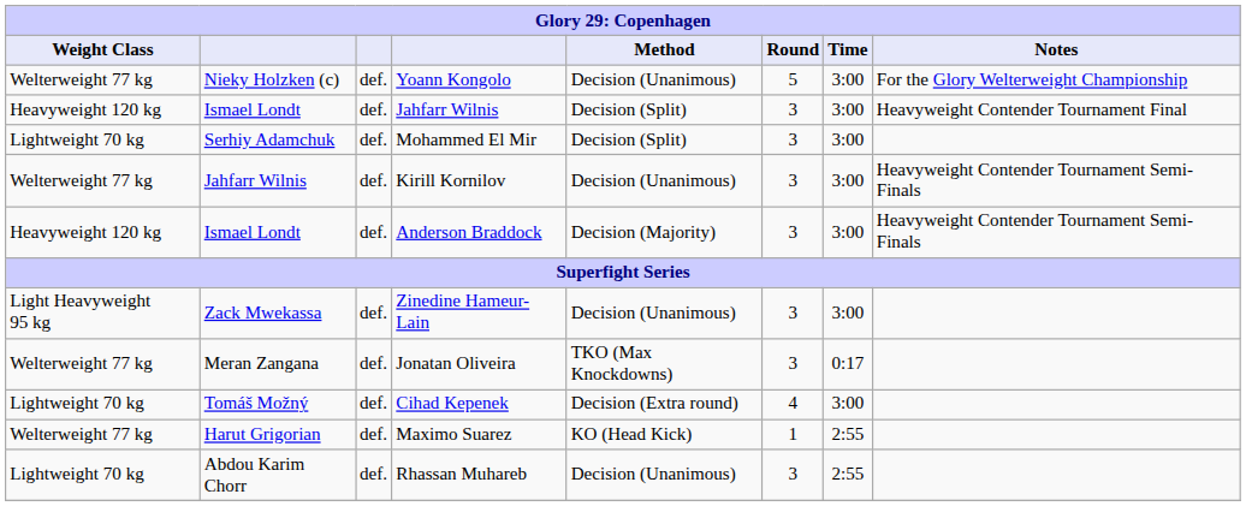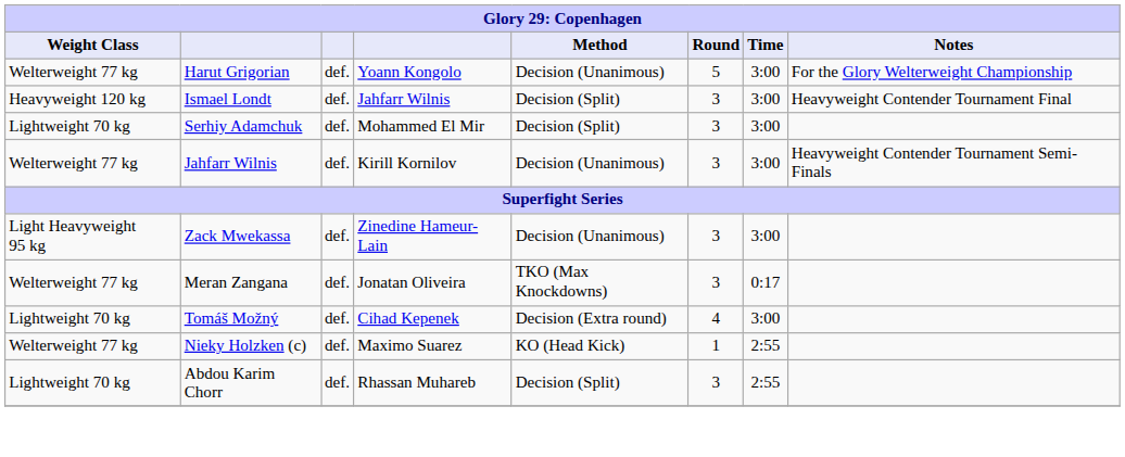Yoann Kongolo | column 2: Nieky Holzken (c) -> Harut Grigorian
- row: Heavyweight 120 kg | Ismael Londt | def. | Anderson Braddock | Decision (Majority) | 3 | 3:00 | Heavyweight Contender Tournament Semi-Finals
Maximo Suarez | column 2: Harut Grigorian -> Nieky Holzken (c)
Rhassan Muhareb | Method: Decision (Unanimous) -> Decision (Split)
